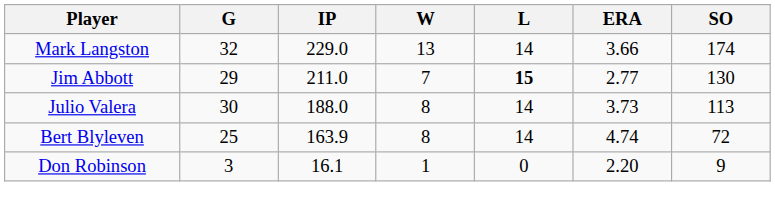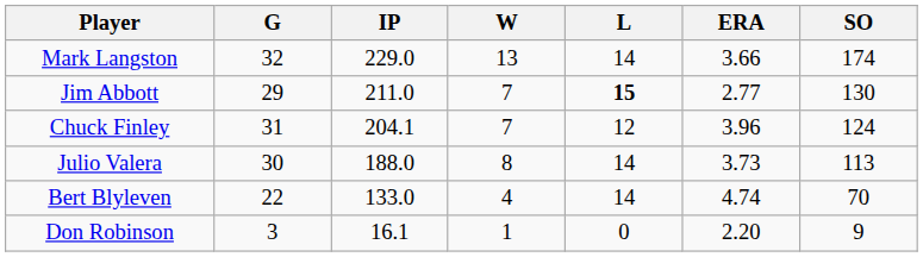+ row: Chuck Finley | 31 | 204.1 | 7 | 12 | 3.96 | 124
Bert Blyleven | G: 25 -> 22
Bert Blyleven | IP: 163.9 -> 133.0
Bert Blyleven | W: 8 -> 4
Bert Blyleven | SO: 72 -> 70
